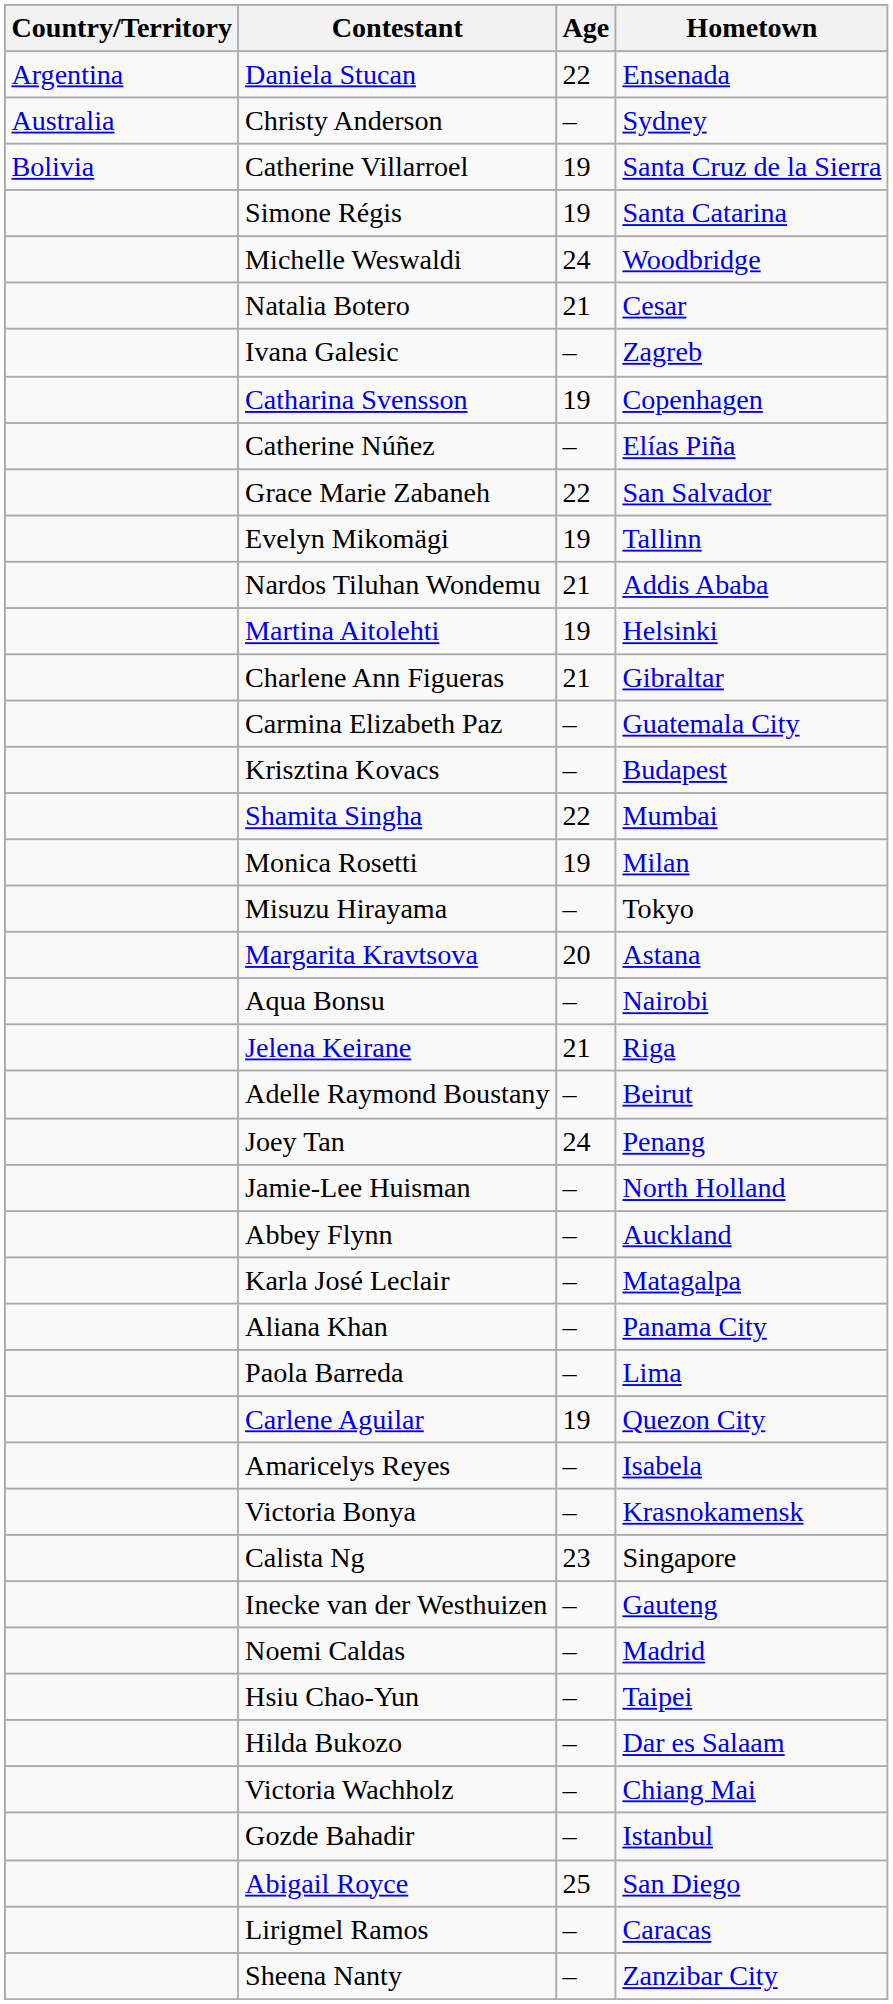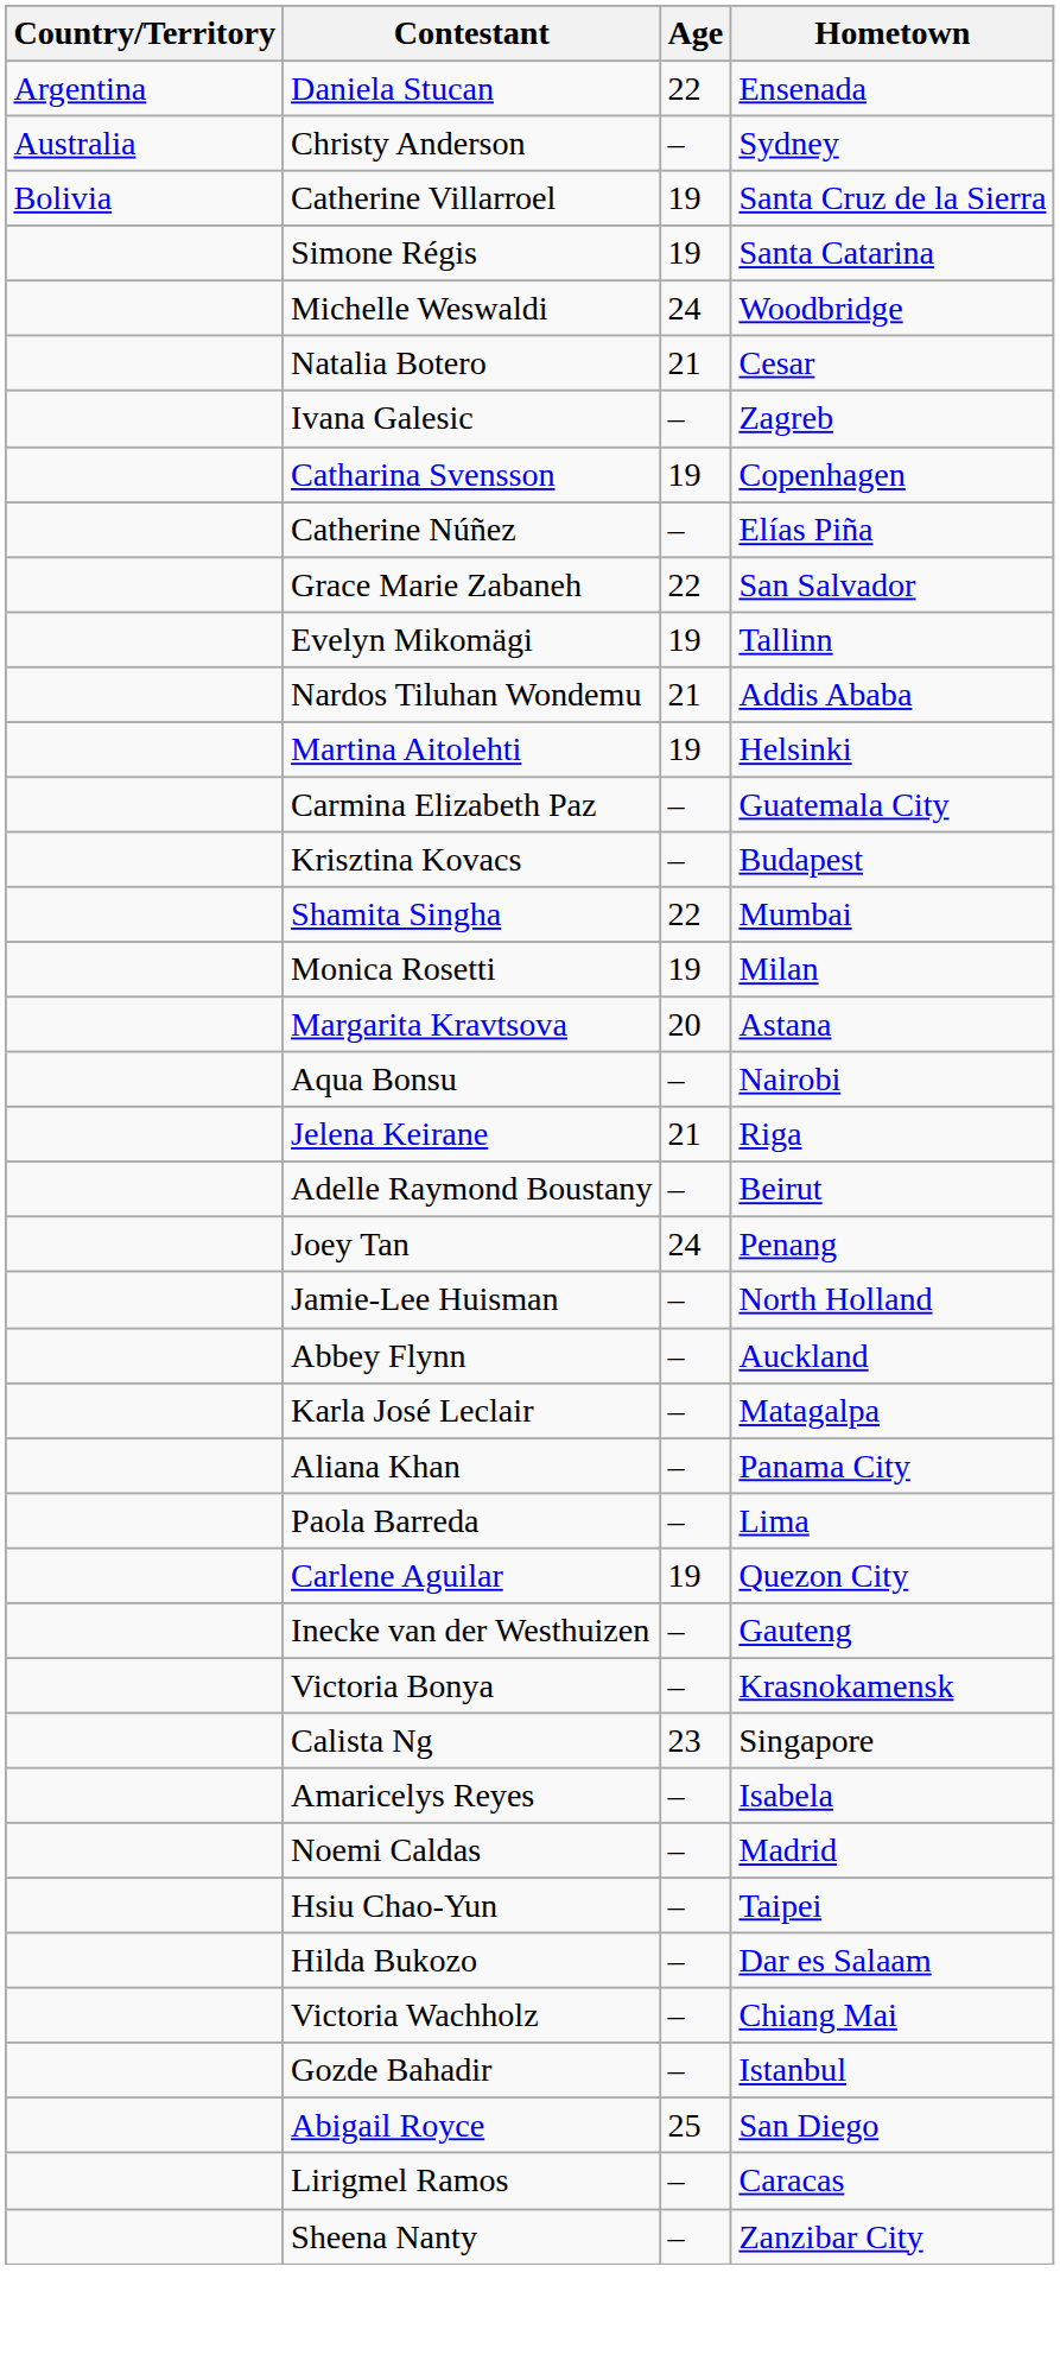- row: Charlene Ann Figueras | 21 | Gibraltar
- row: Misuzu Hirayama | – | Tokyo
rows swapped: Amaricelys Reyes <-> Inecke van der Westhuizen
